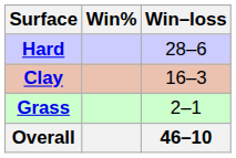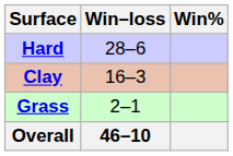columns swapped: Win–loss <-> Win%
